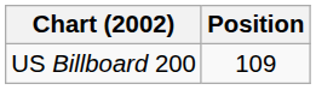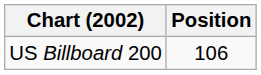US Billboard 200 | Position: 109 -> 106
